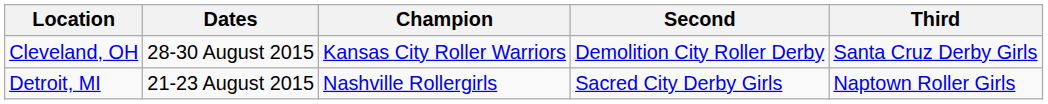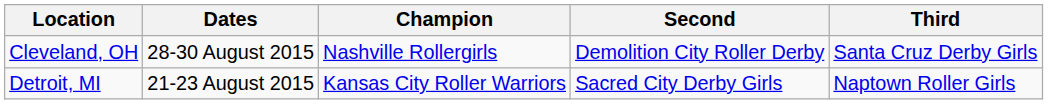Cleveland, OH | Champion: Kansas City Roller Warriors -> Nashville Rollergirls
Detroit, MI | Champion: Nashville Rollergirls -> Kansas City Roller Warriors
